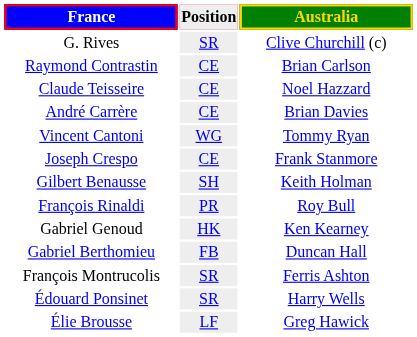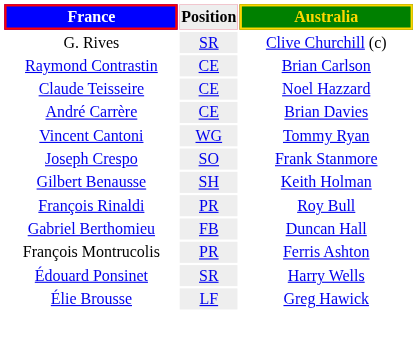Joseph Crespo | Position: CE -> SO
- row: Gabriel Genoud | HK | Ken Kearney
François Montrucolis | Position: SR -> PR
